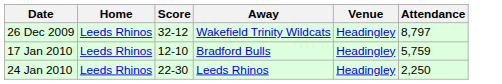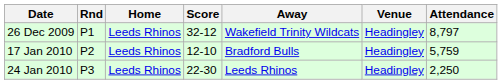+ column: Rnd | P1 | P2 | P3
